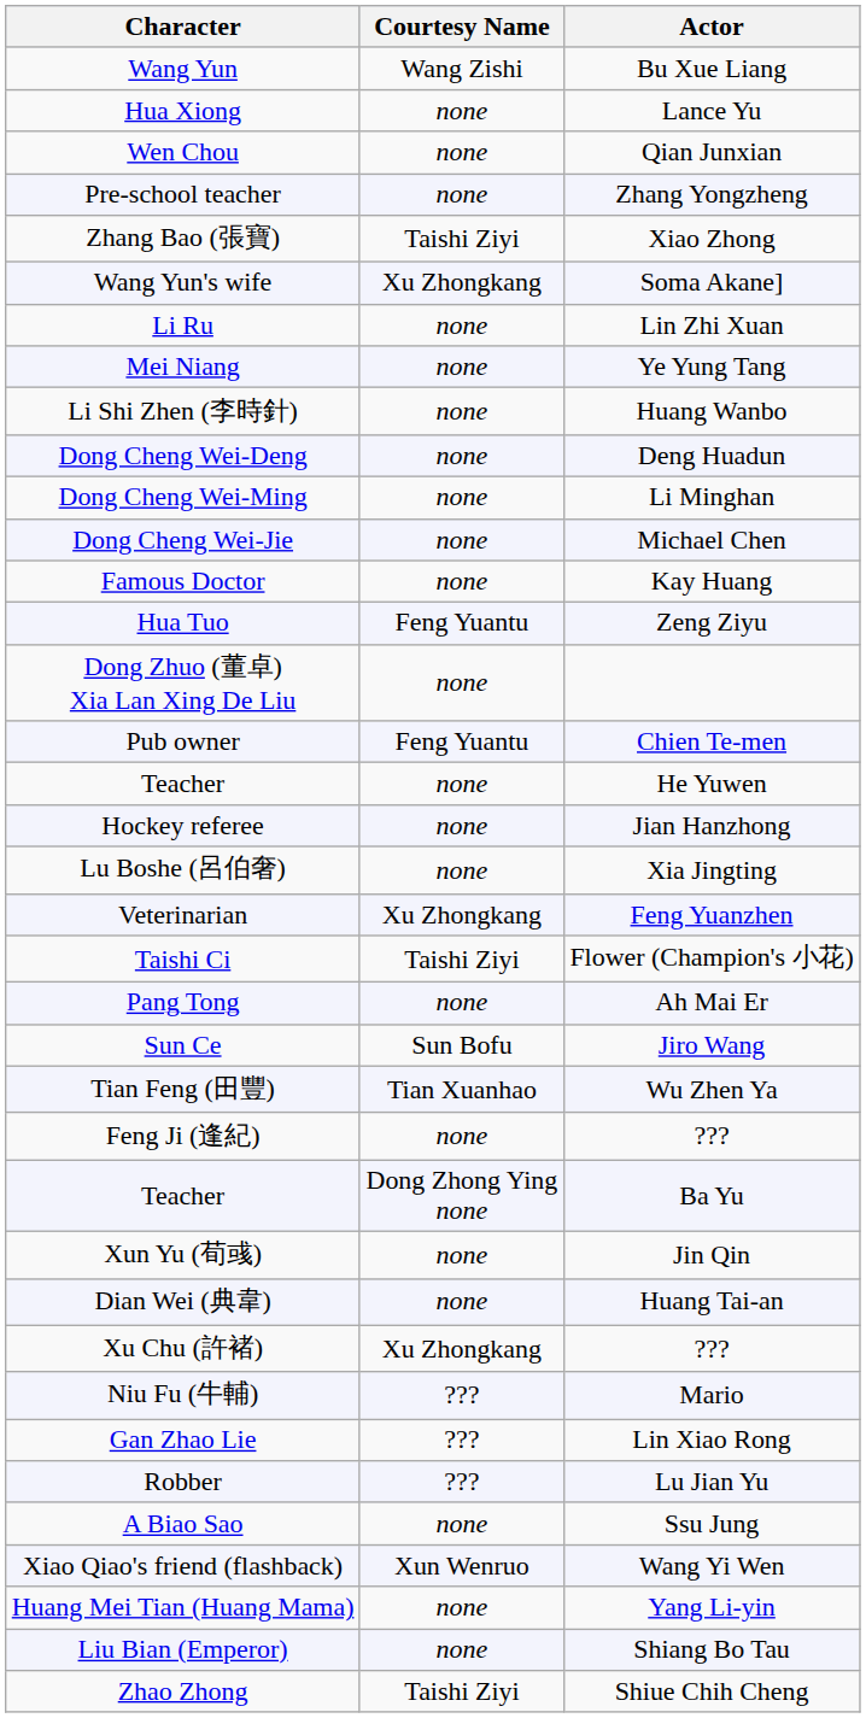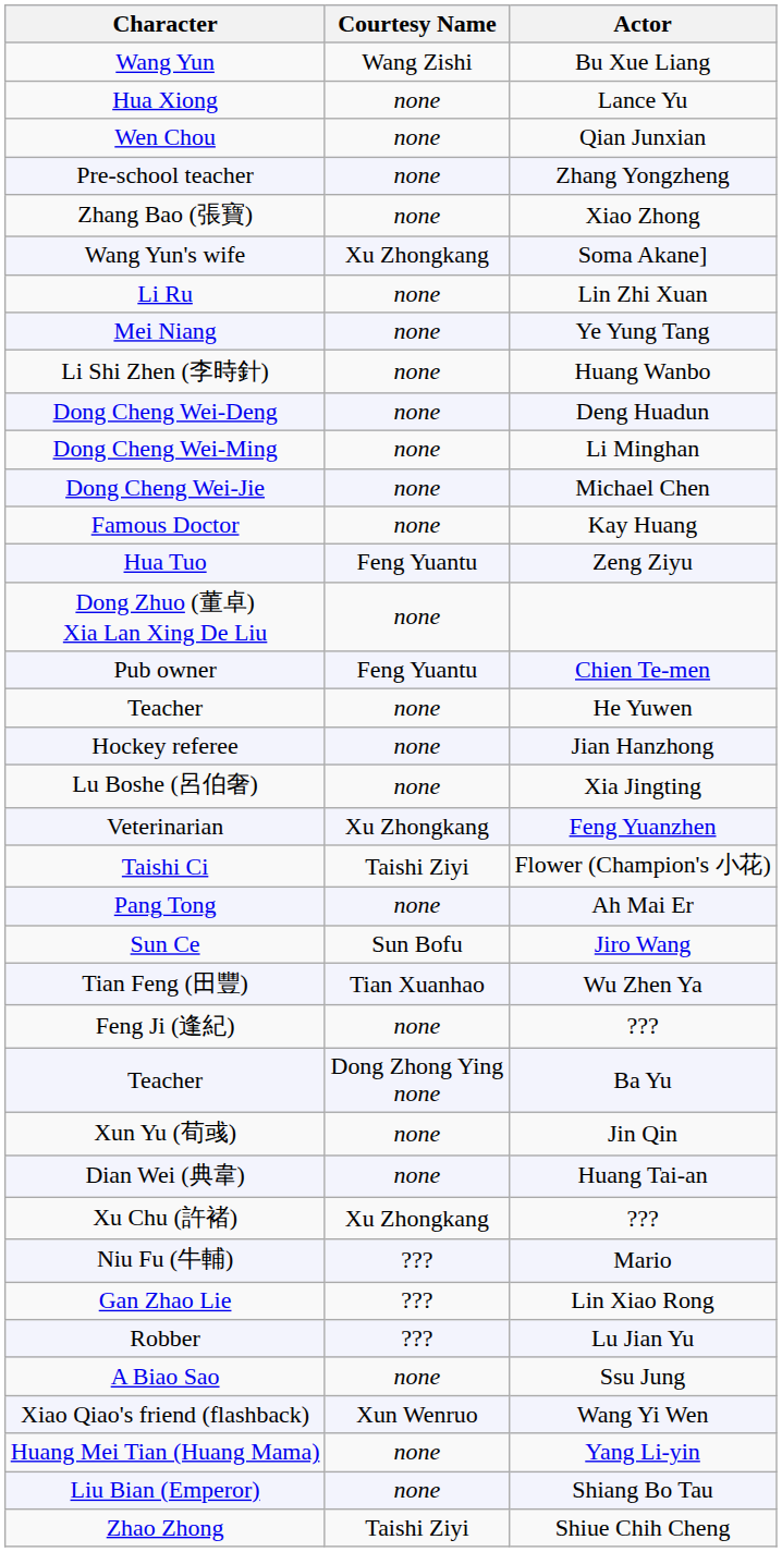Zhang Bao (張寶) | Courtesy Name: Taishi Ziyi -> none
